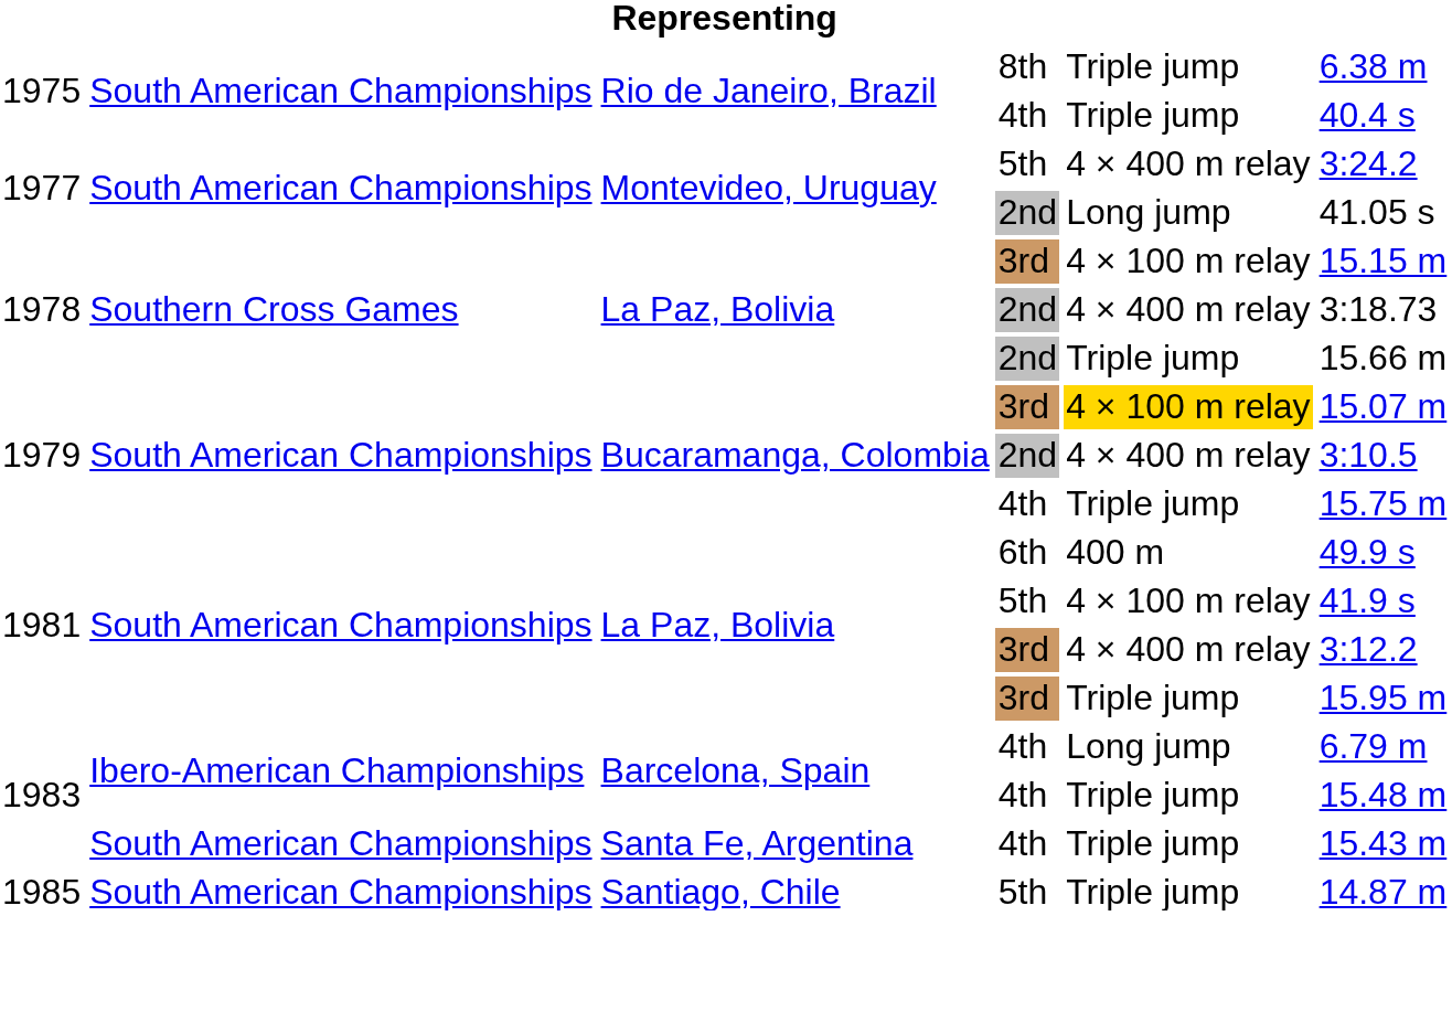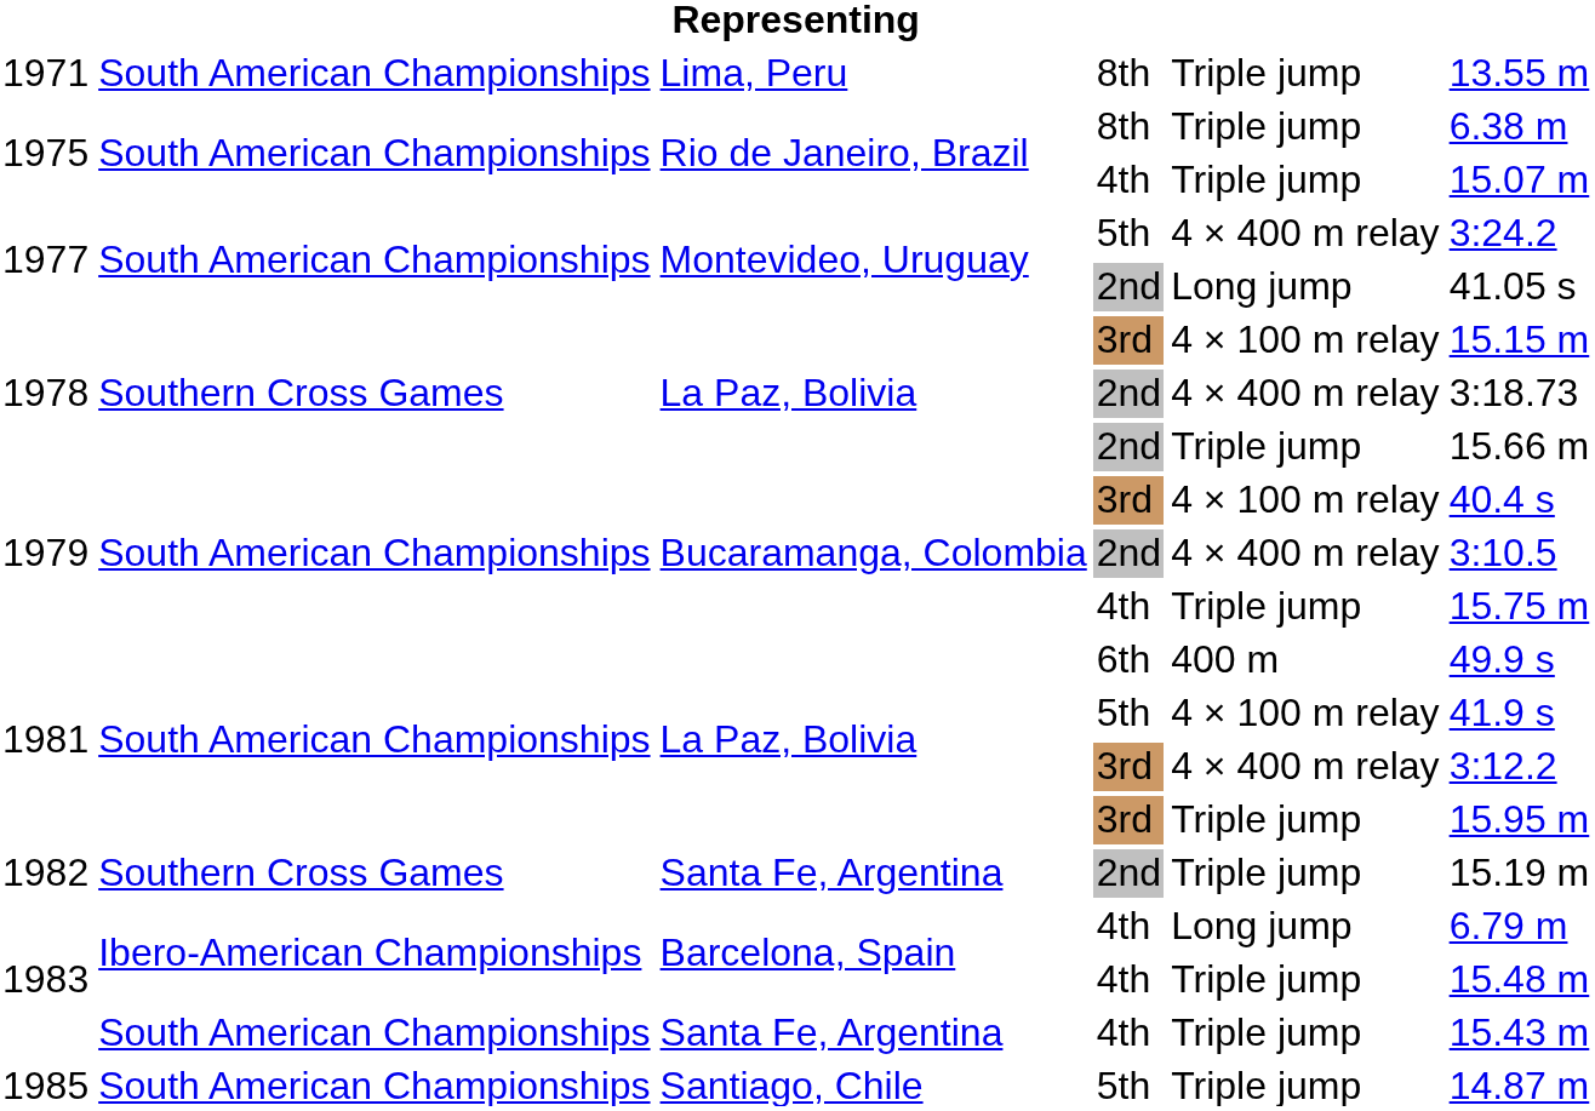+ row: 1971 | South American Championships | Lima, Peru | 8th | Triple jump | 13.55 m
1975 / 4th | column 6: 40.4 s -> 15.07 m
1979 / 3rd | column 5: gold background -> no background
1979 / 3rd | column 6: 15.07 m -> 40.4 s
+ row: 1982 | Southern Cross Games | Santa Fe, Argentina | 2nd | Triple jump | 15.19 m
